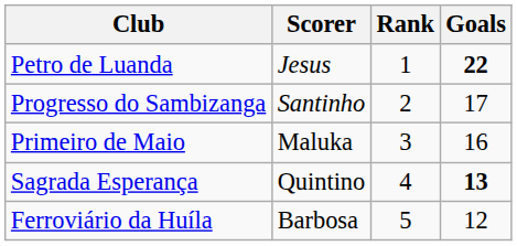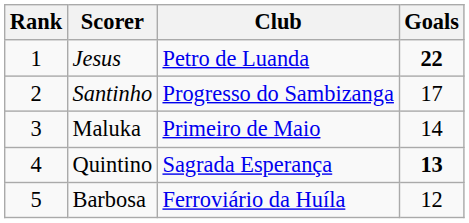columns swapped: Rank <-> Club
Maluka | Goals: 16 -> 14
